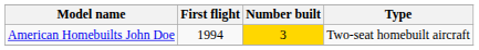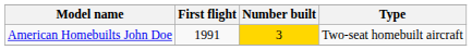American Homebuilts John Doe | First flight: 1994 -> 1991
